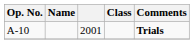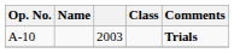A-10 | column 3: 2001 -> 2003
